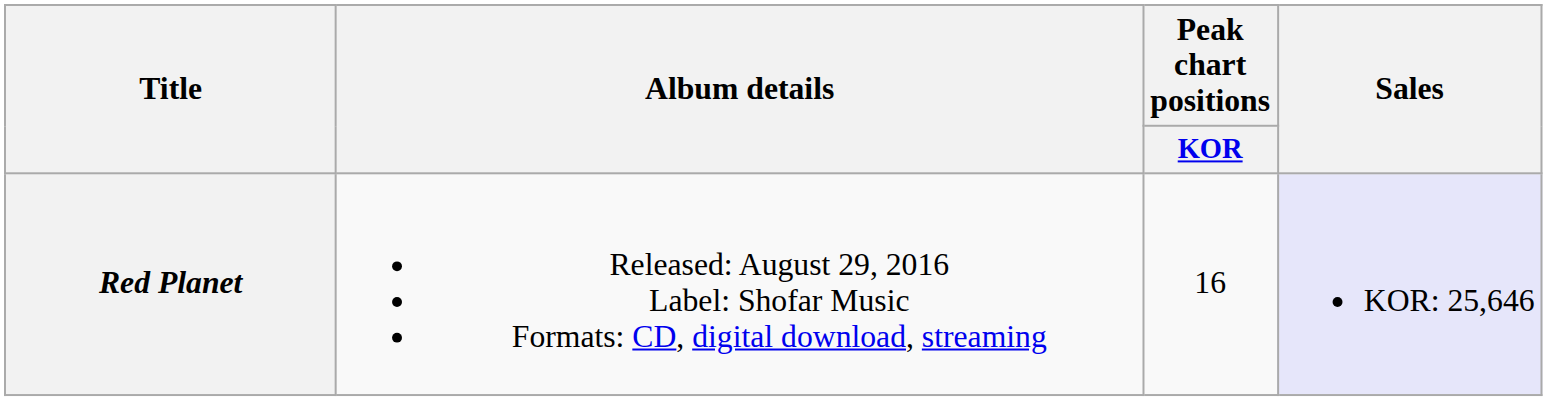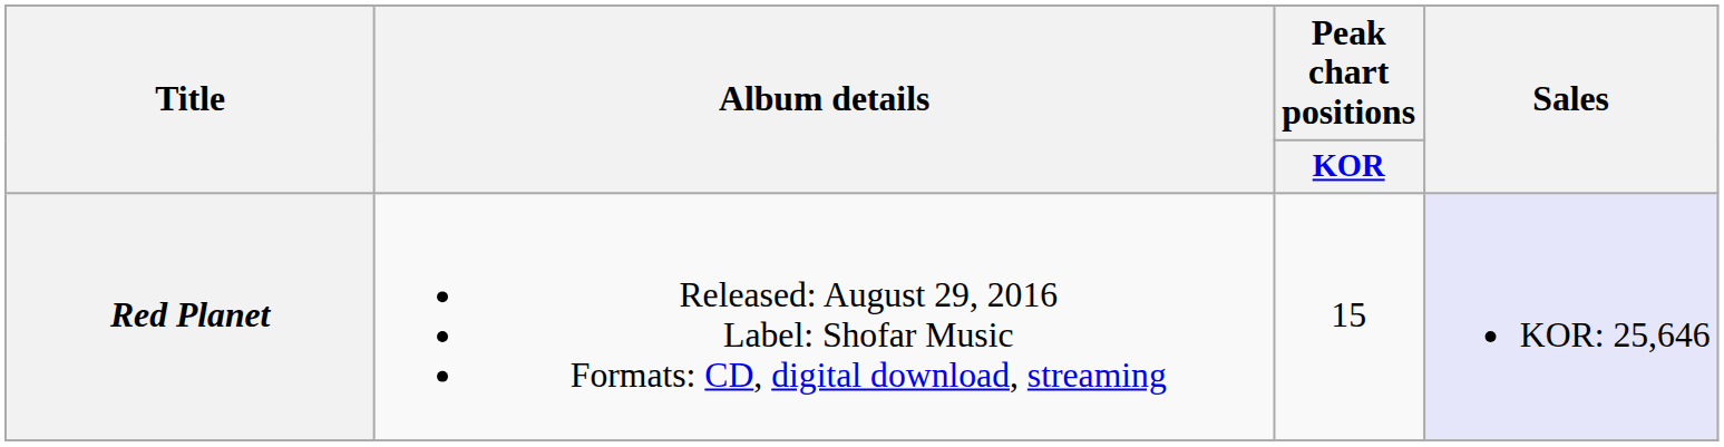Red Planet | Peak chart positions / KOR: 16 -> 15
